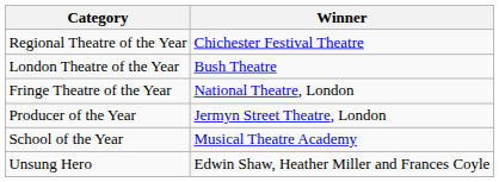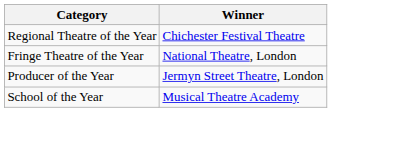- row: London Theatre of the Year | Bush Theatre
- row: Unsung Hero | Edwin Shaw, Heather Miller and Frances Coyle
